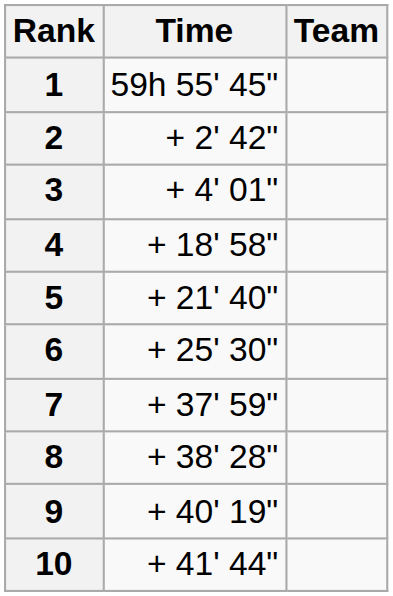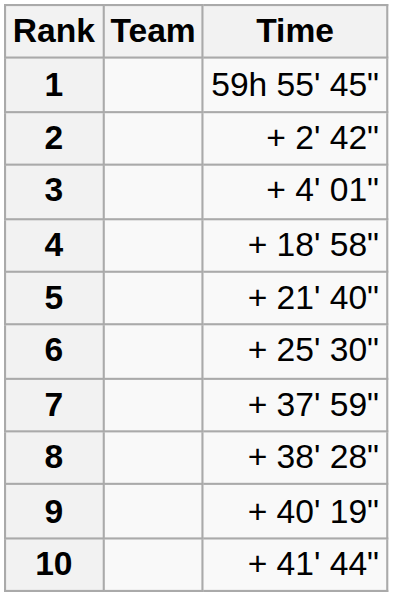columns swapped: Team <-> Time
